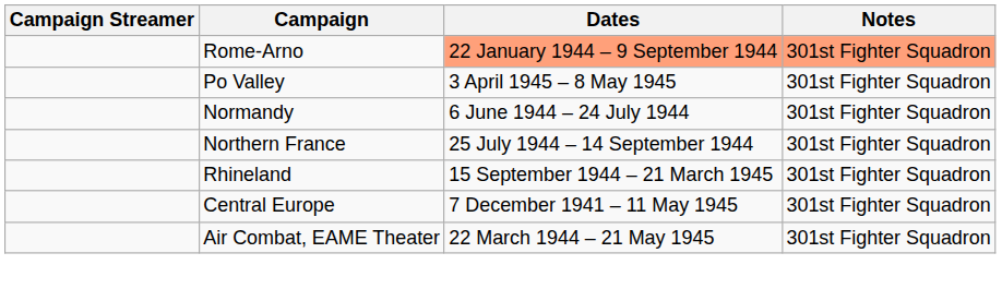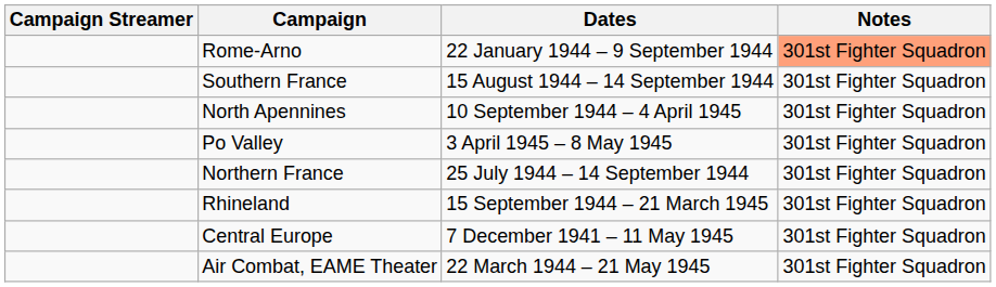Rome-Arno | Dates: lightsalmon background -> no background
+ row: Southern France | 15 August 1944 – 14 September 1944 | 301st Fighter Squadron
+ row: North Apennines | 10 September 1944 – 4 April 1945 | 301st Fighter Squadron
- row: Normandy | 6 June 1944 – 24 July 1944 | 301st Fighter Squadron
